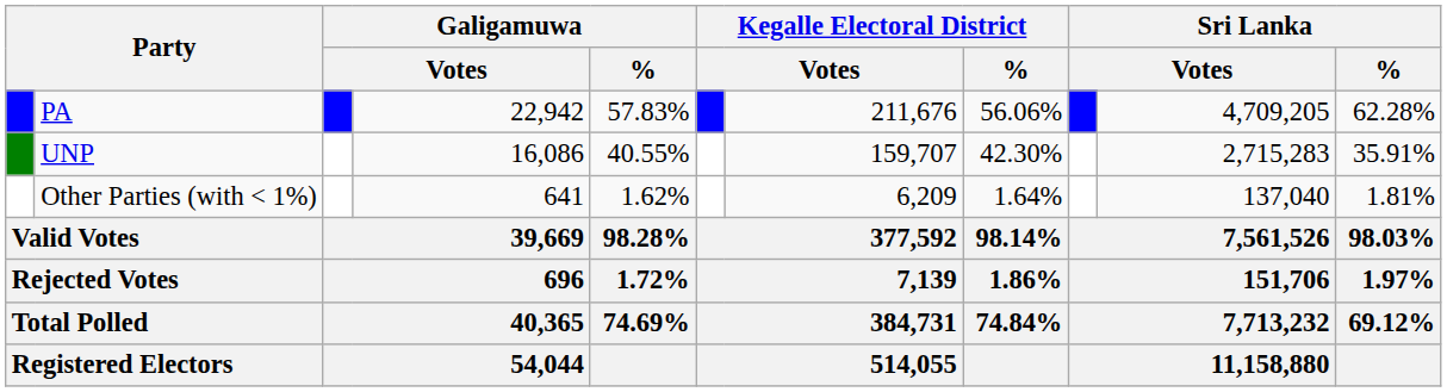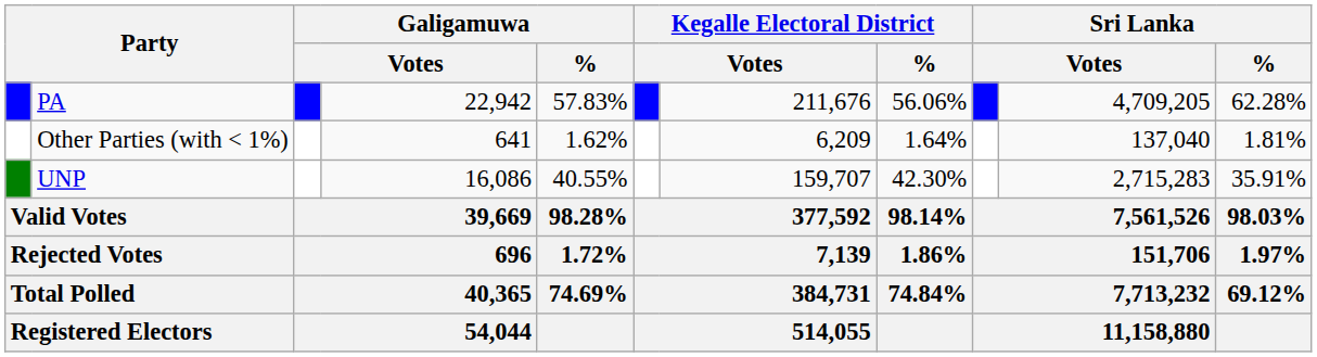rows swapped: UNP <-> Other Parties (with < 1%)
